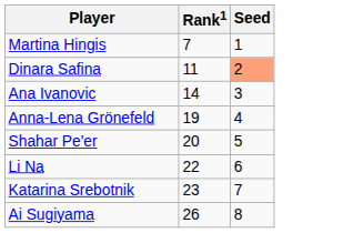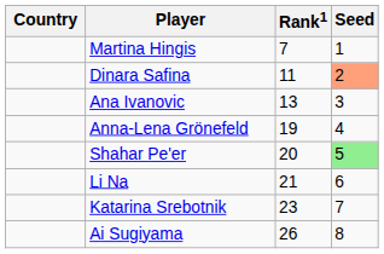+ column: Country
Ana Ivanovic | Rank1: 14 -> 13
Shahar Pe'er | Seed: no background -> lightgreen background
Li Na | Rank1: 22 -> 21
